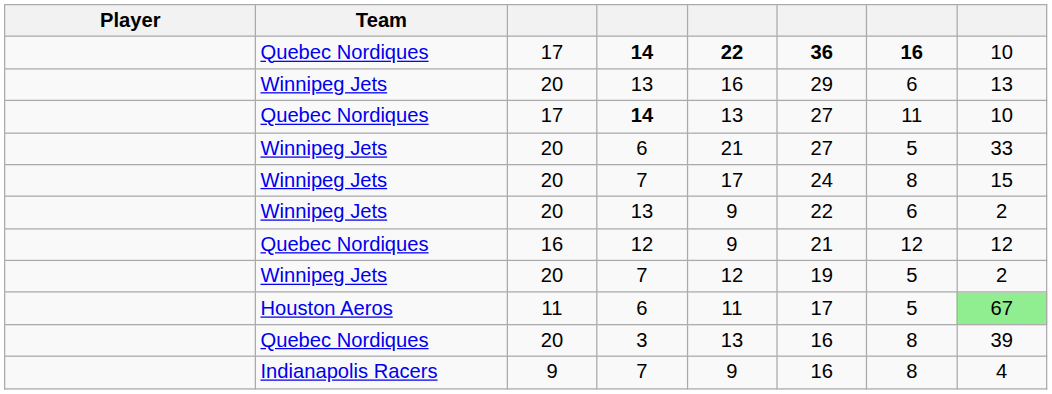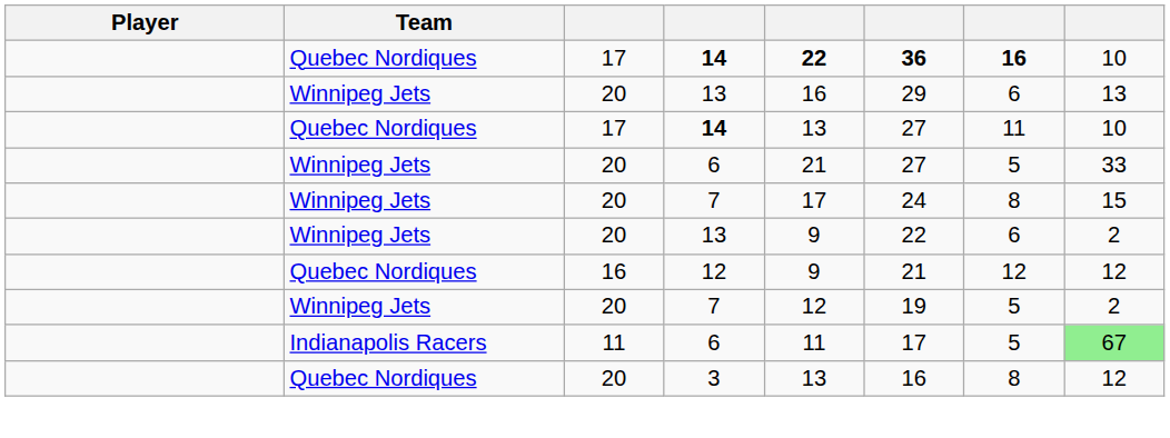11 / 6 | Team: Houston Aeros -> Indianapolis Racers
3 | column 8: 39 -> 12
- row: Indianapolis Racers | 9 | 7 | 9 | 16 | 8 | 4
